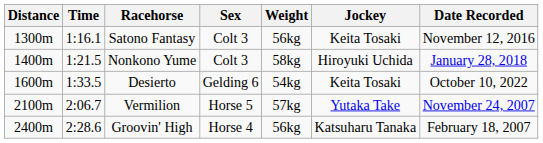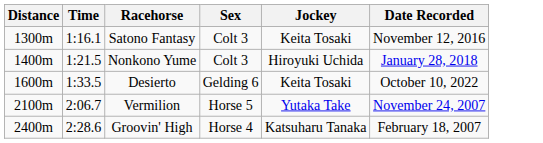- column: Weight | 56kg | 58kg | 54kg | 57kg | 56kg
